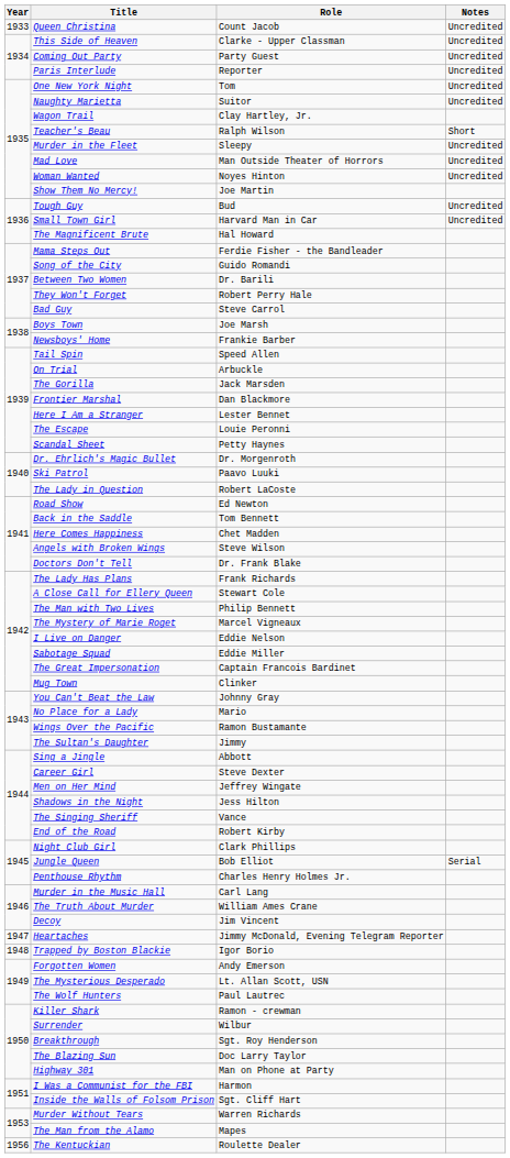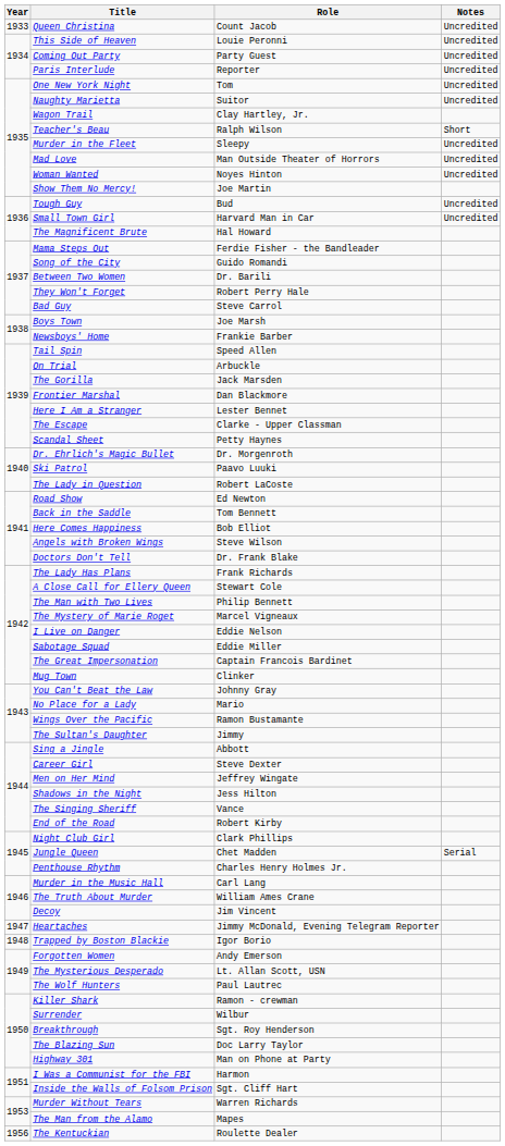This Side of Heaven | Role: Clarke - Upper Classman -> Louie Peronni
The Escape | Role: Louie Peronni -> Clarke - Upper Classman
Here Comes Happiness | Role: Chet Madden -> Bob Elliot
Jungle Queen | Role: Bob Elliot -> Chet Madden
